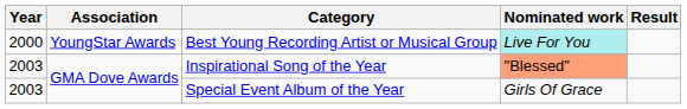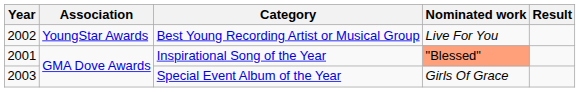Best Young Recording Artist or Musical Group | Year: 2000 -> 2002
Best Young Recording Artist or Musical Group | Nominated work: paleturquoise background -> no background
Inspirational Song of the Year | Year: 2003 -> 2001
